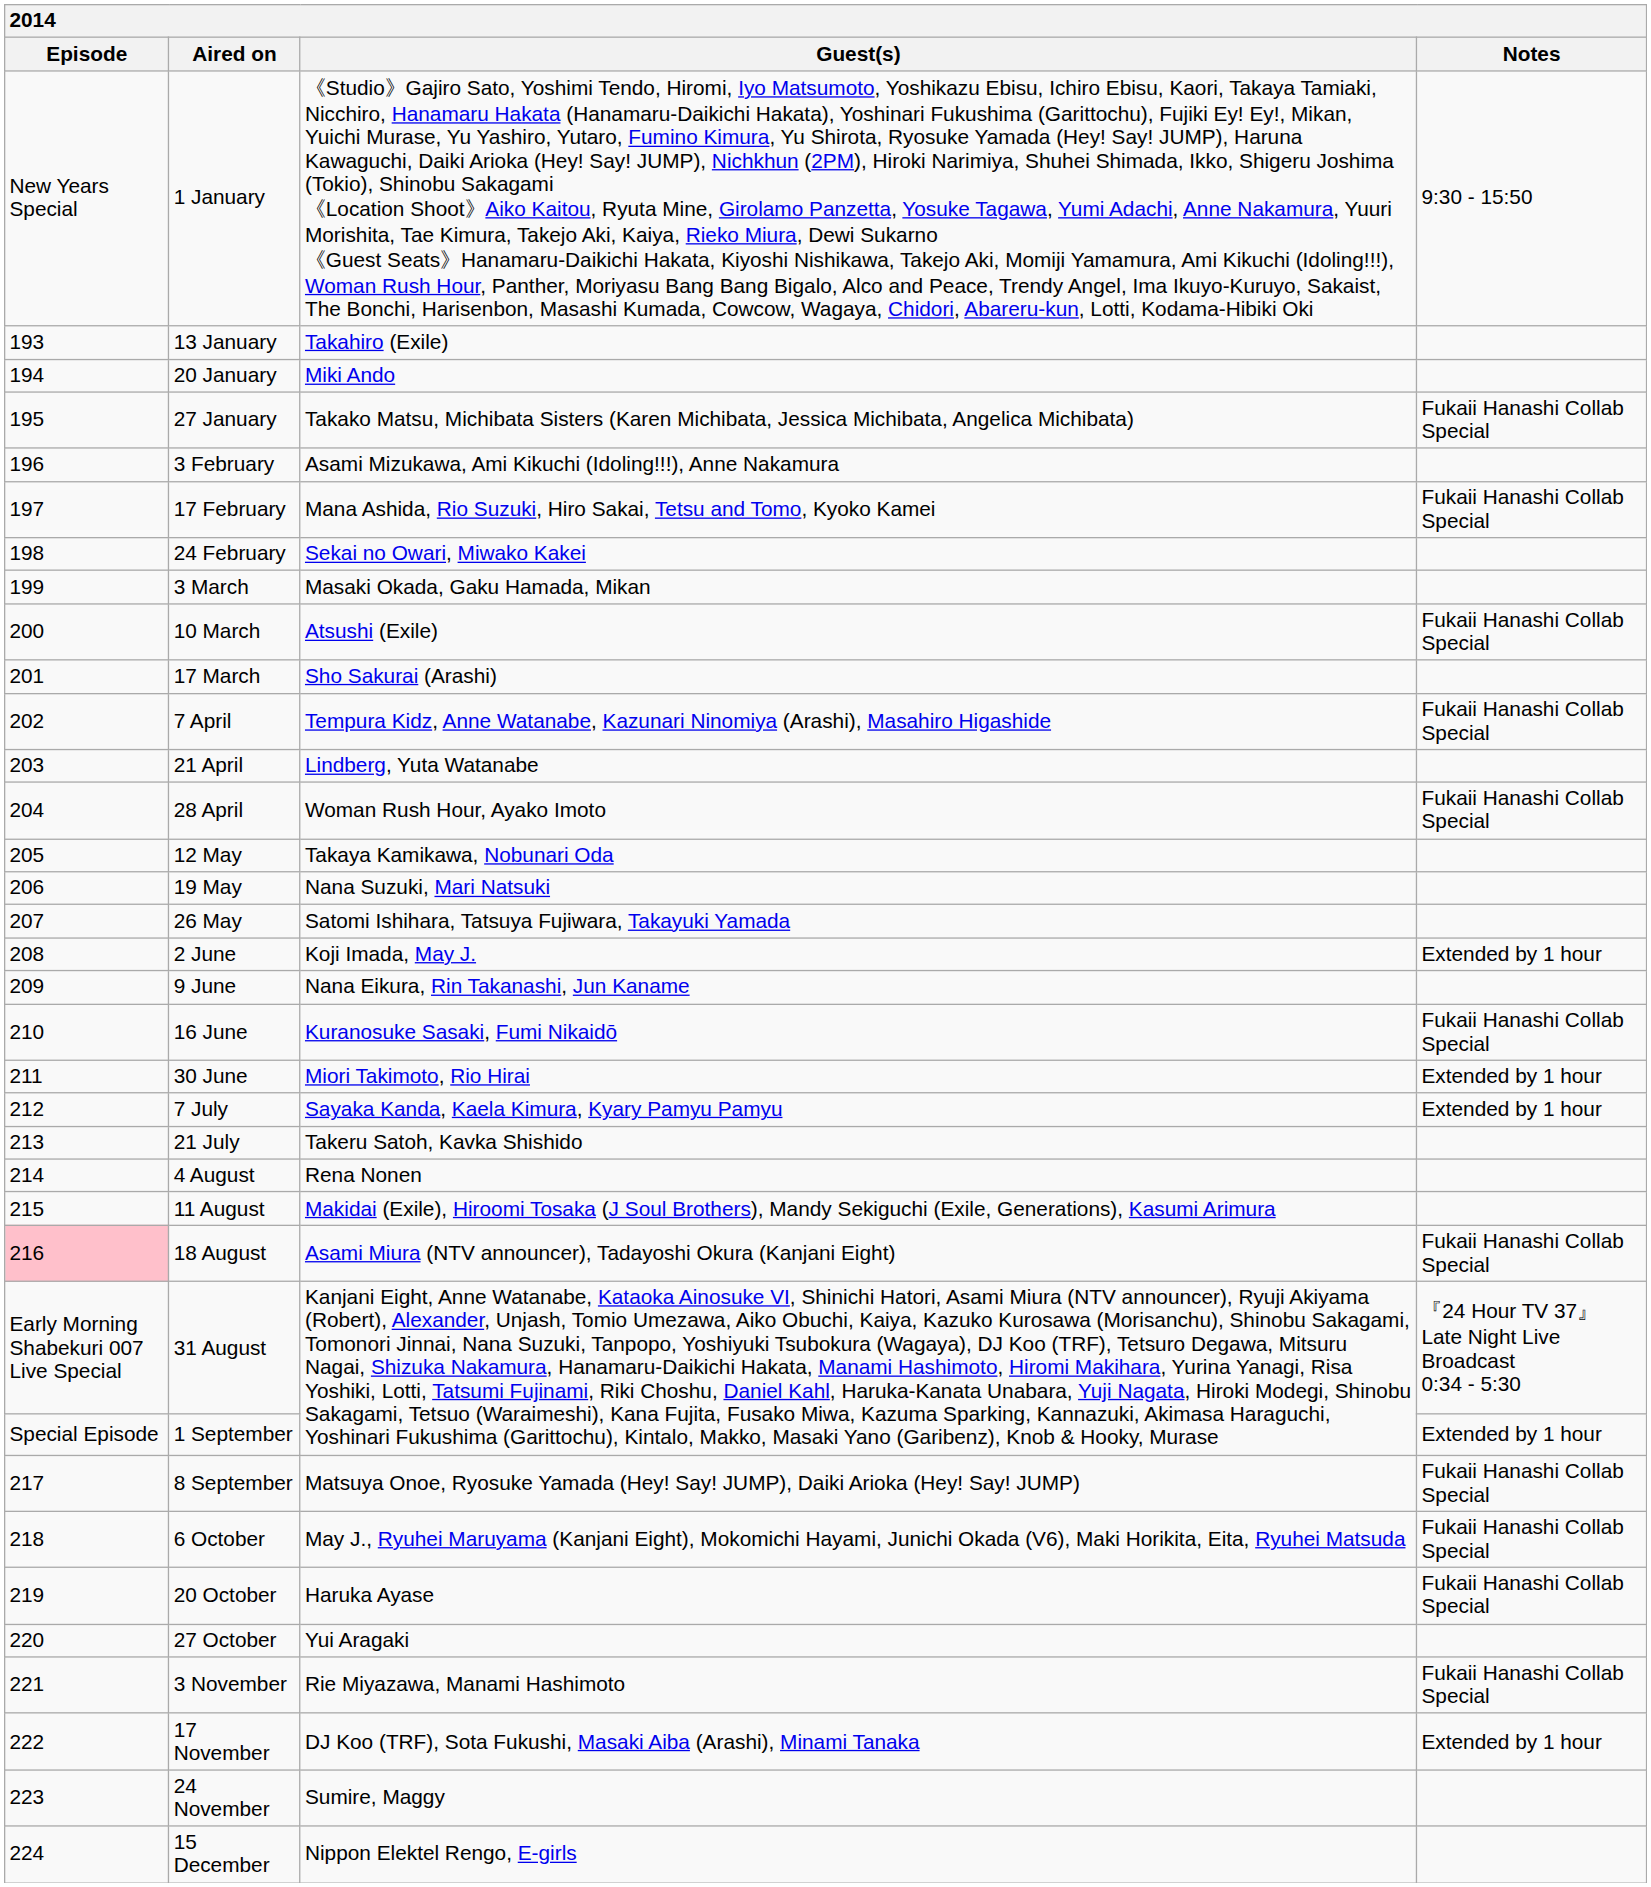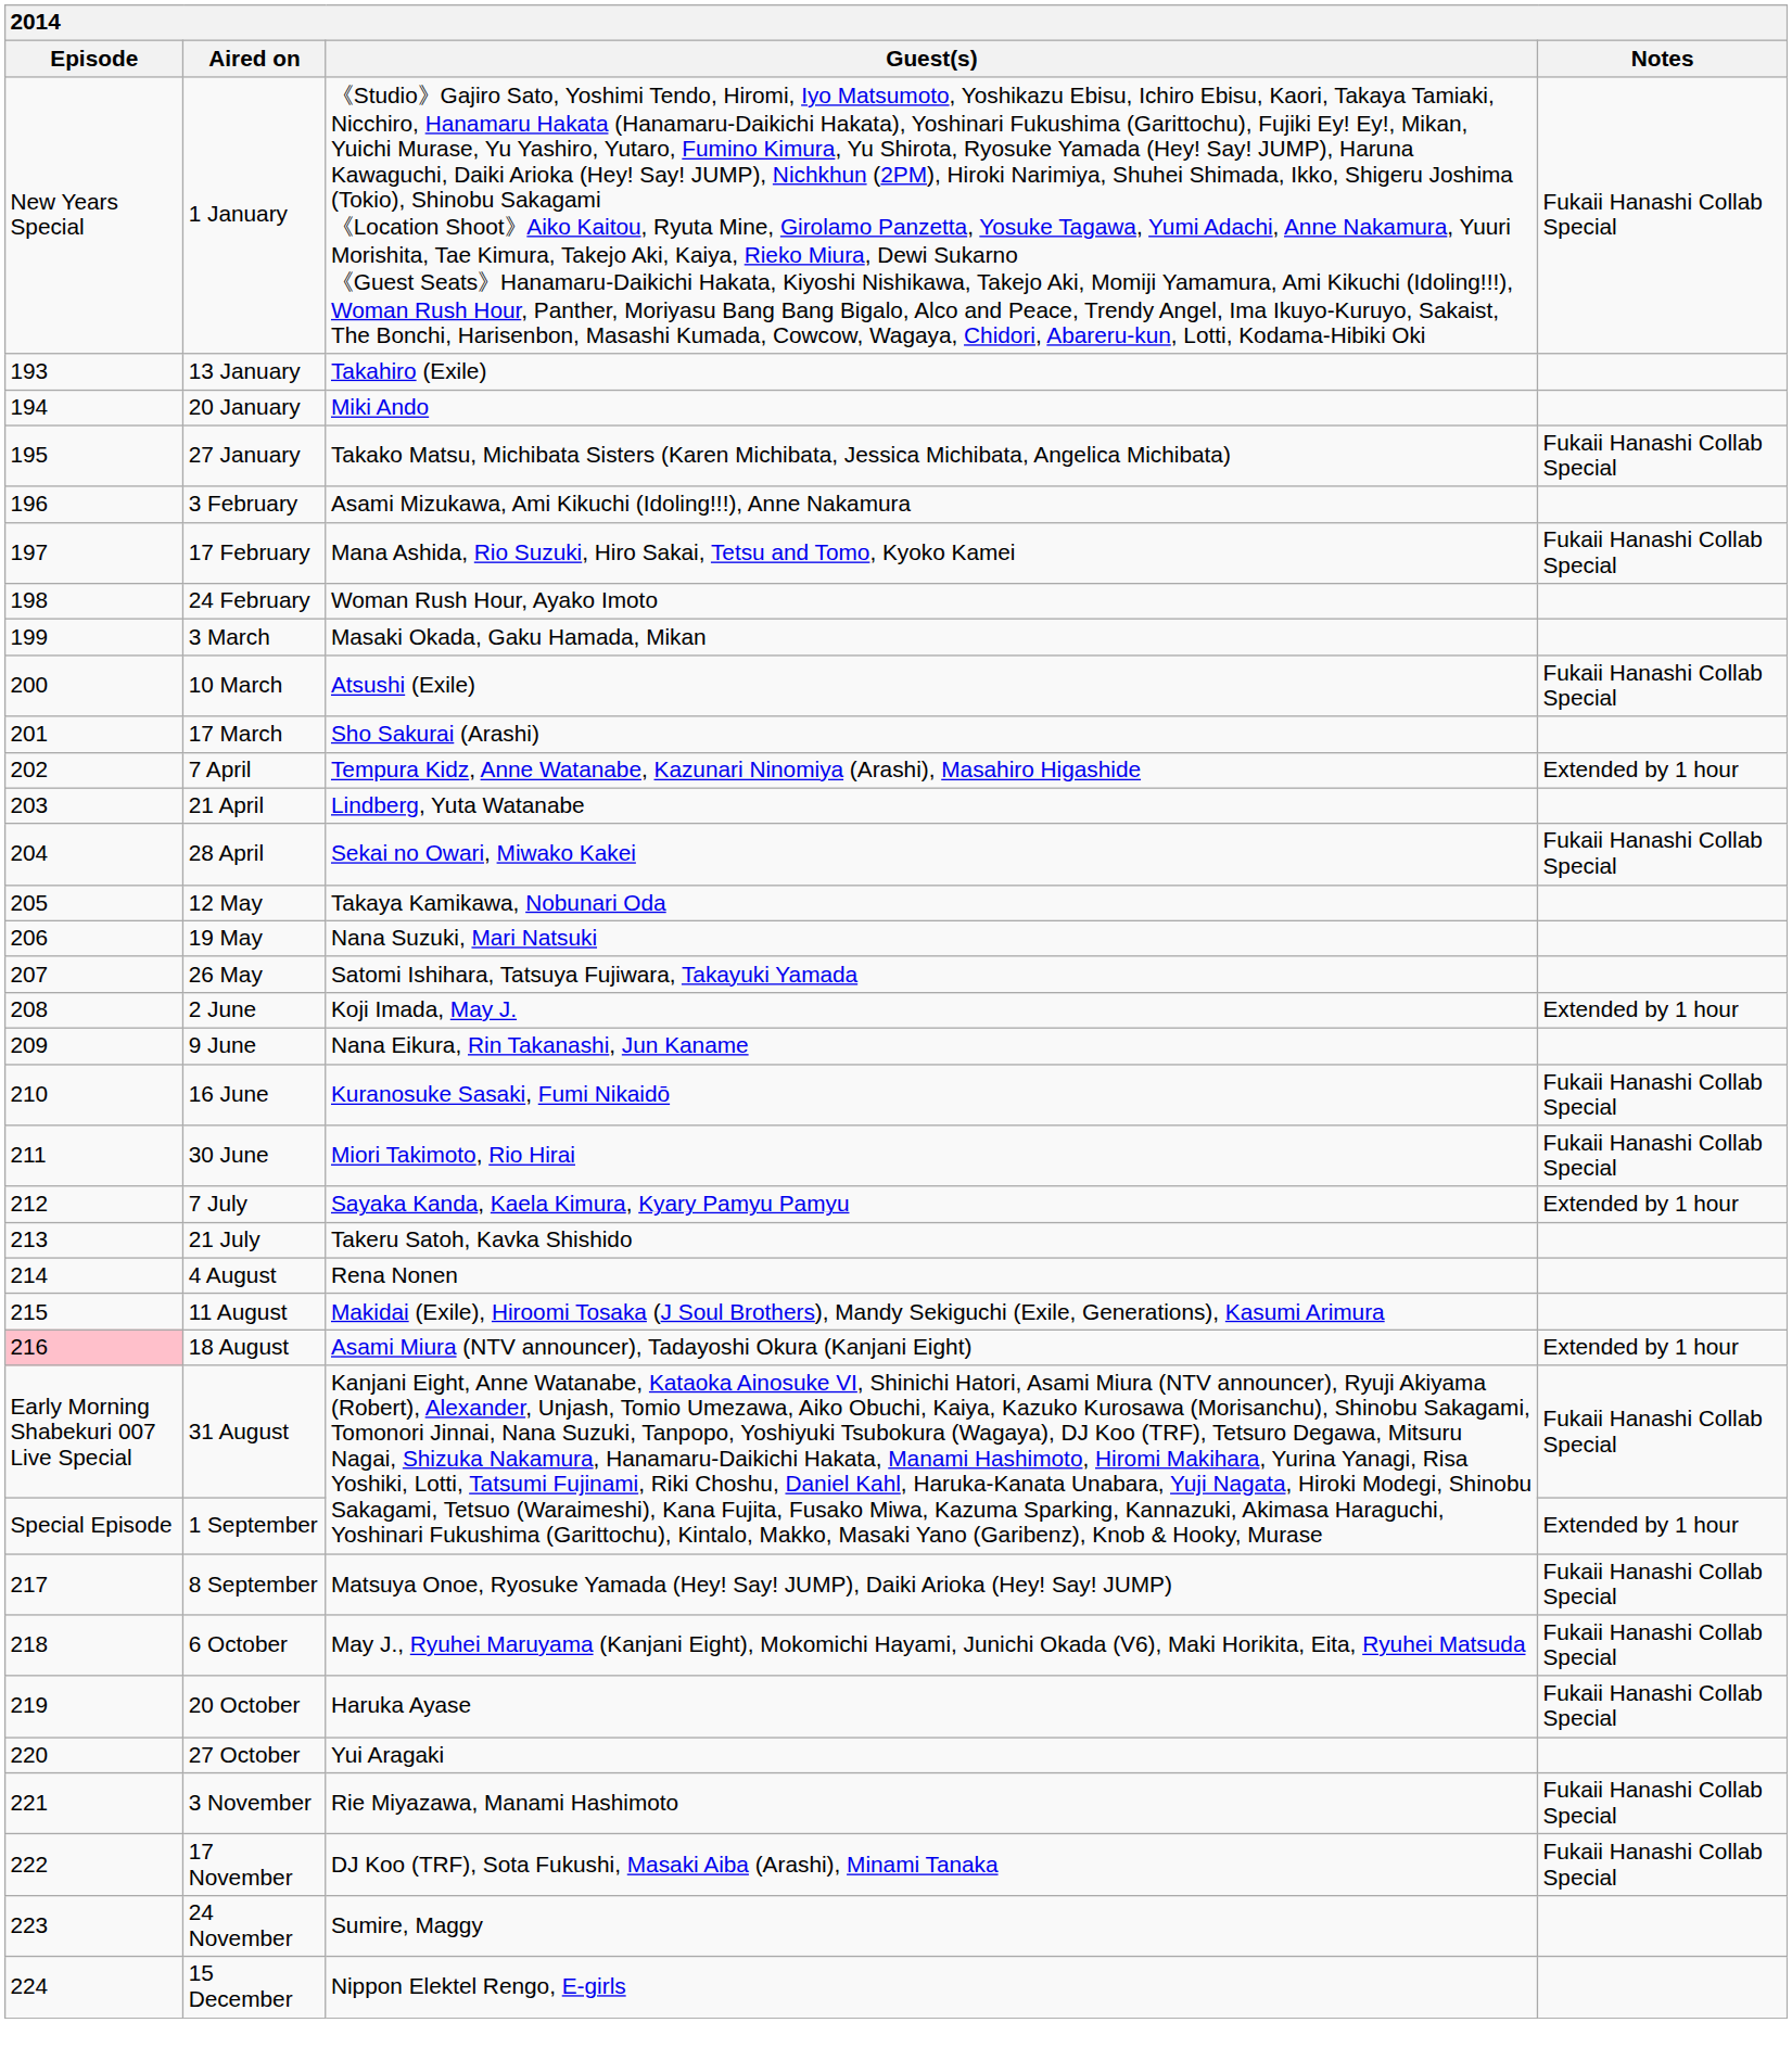1 January | Notes: 9:30 - 15:50 -> Fukaii Hanashi Collab Special
24 February | Guest(s): Sekai no Owari, Miwako Kakei -> Woman Rush Hour, Ayako Imoto
7 April | Notes: Fukaii Hanashi Collab Special -> Extended by 1 hour
28 April | Guest(s): Woman Rush Hour, Ayako Imoto -> Sekai no Owari, Miwako Kakei
30 June | Notes: Extended by 1 hour -> Fukaii Hanashi Collab Special
18 August | Notes: Fukaii Hanashi Collab Special -> Extended by 1 hour
31 August | Notes: 『24 Hour TV 37』 Late Night Live Broadcast 0:34 - 5:30 -> Fukaii Hanashi Collab Special
17 November | Notes: Extended by 1 hour -> Fukaii Hanashi Collab Special
